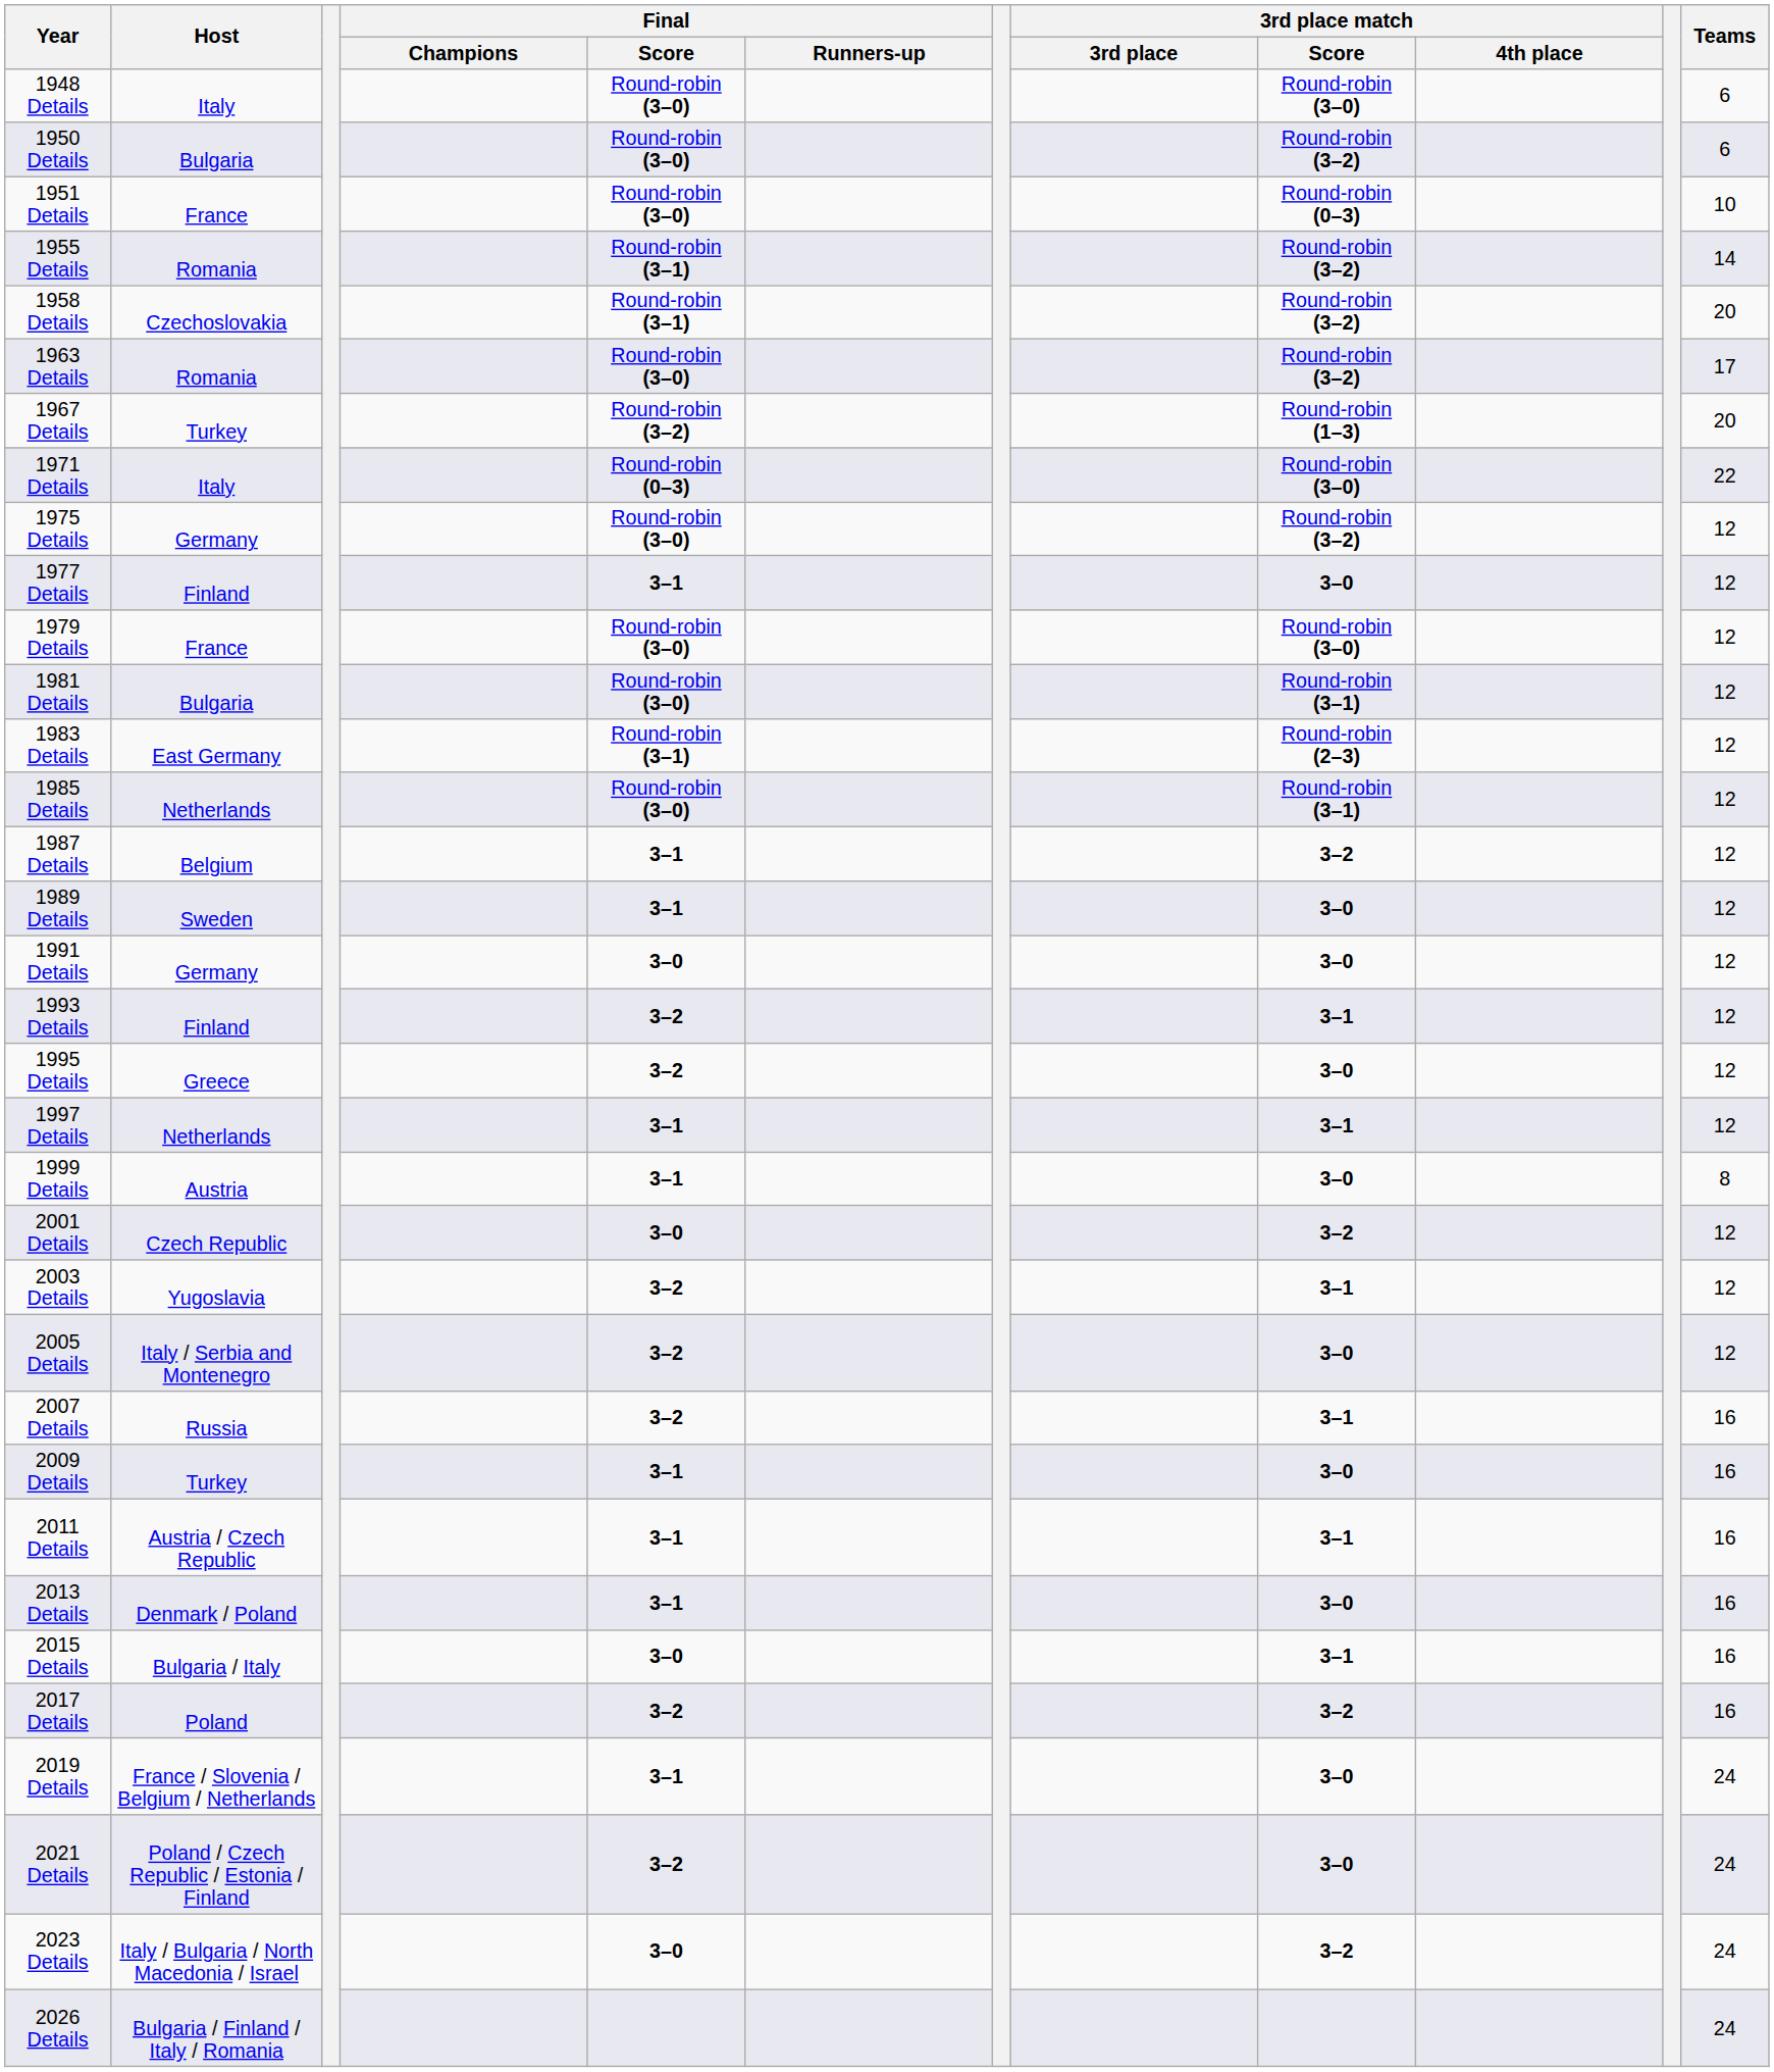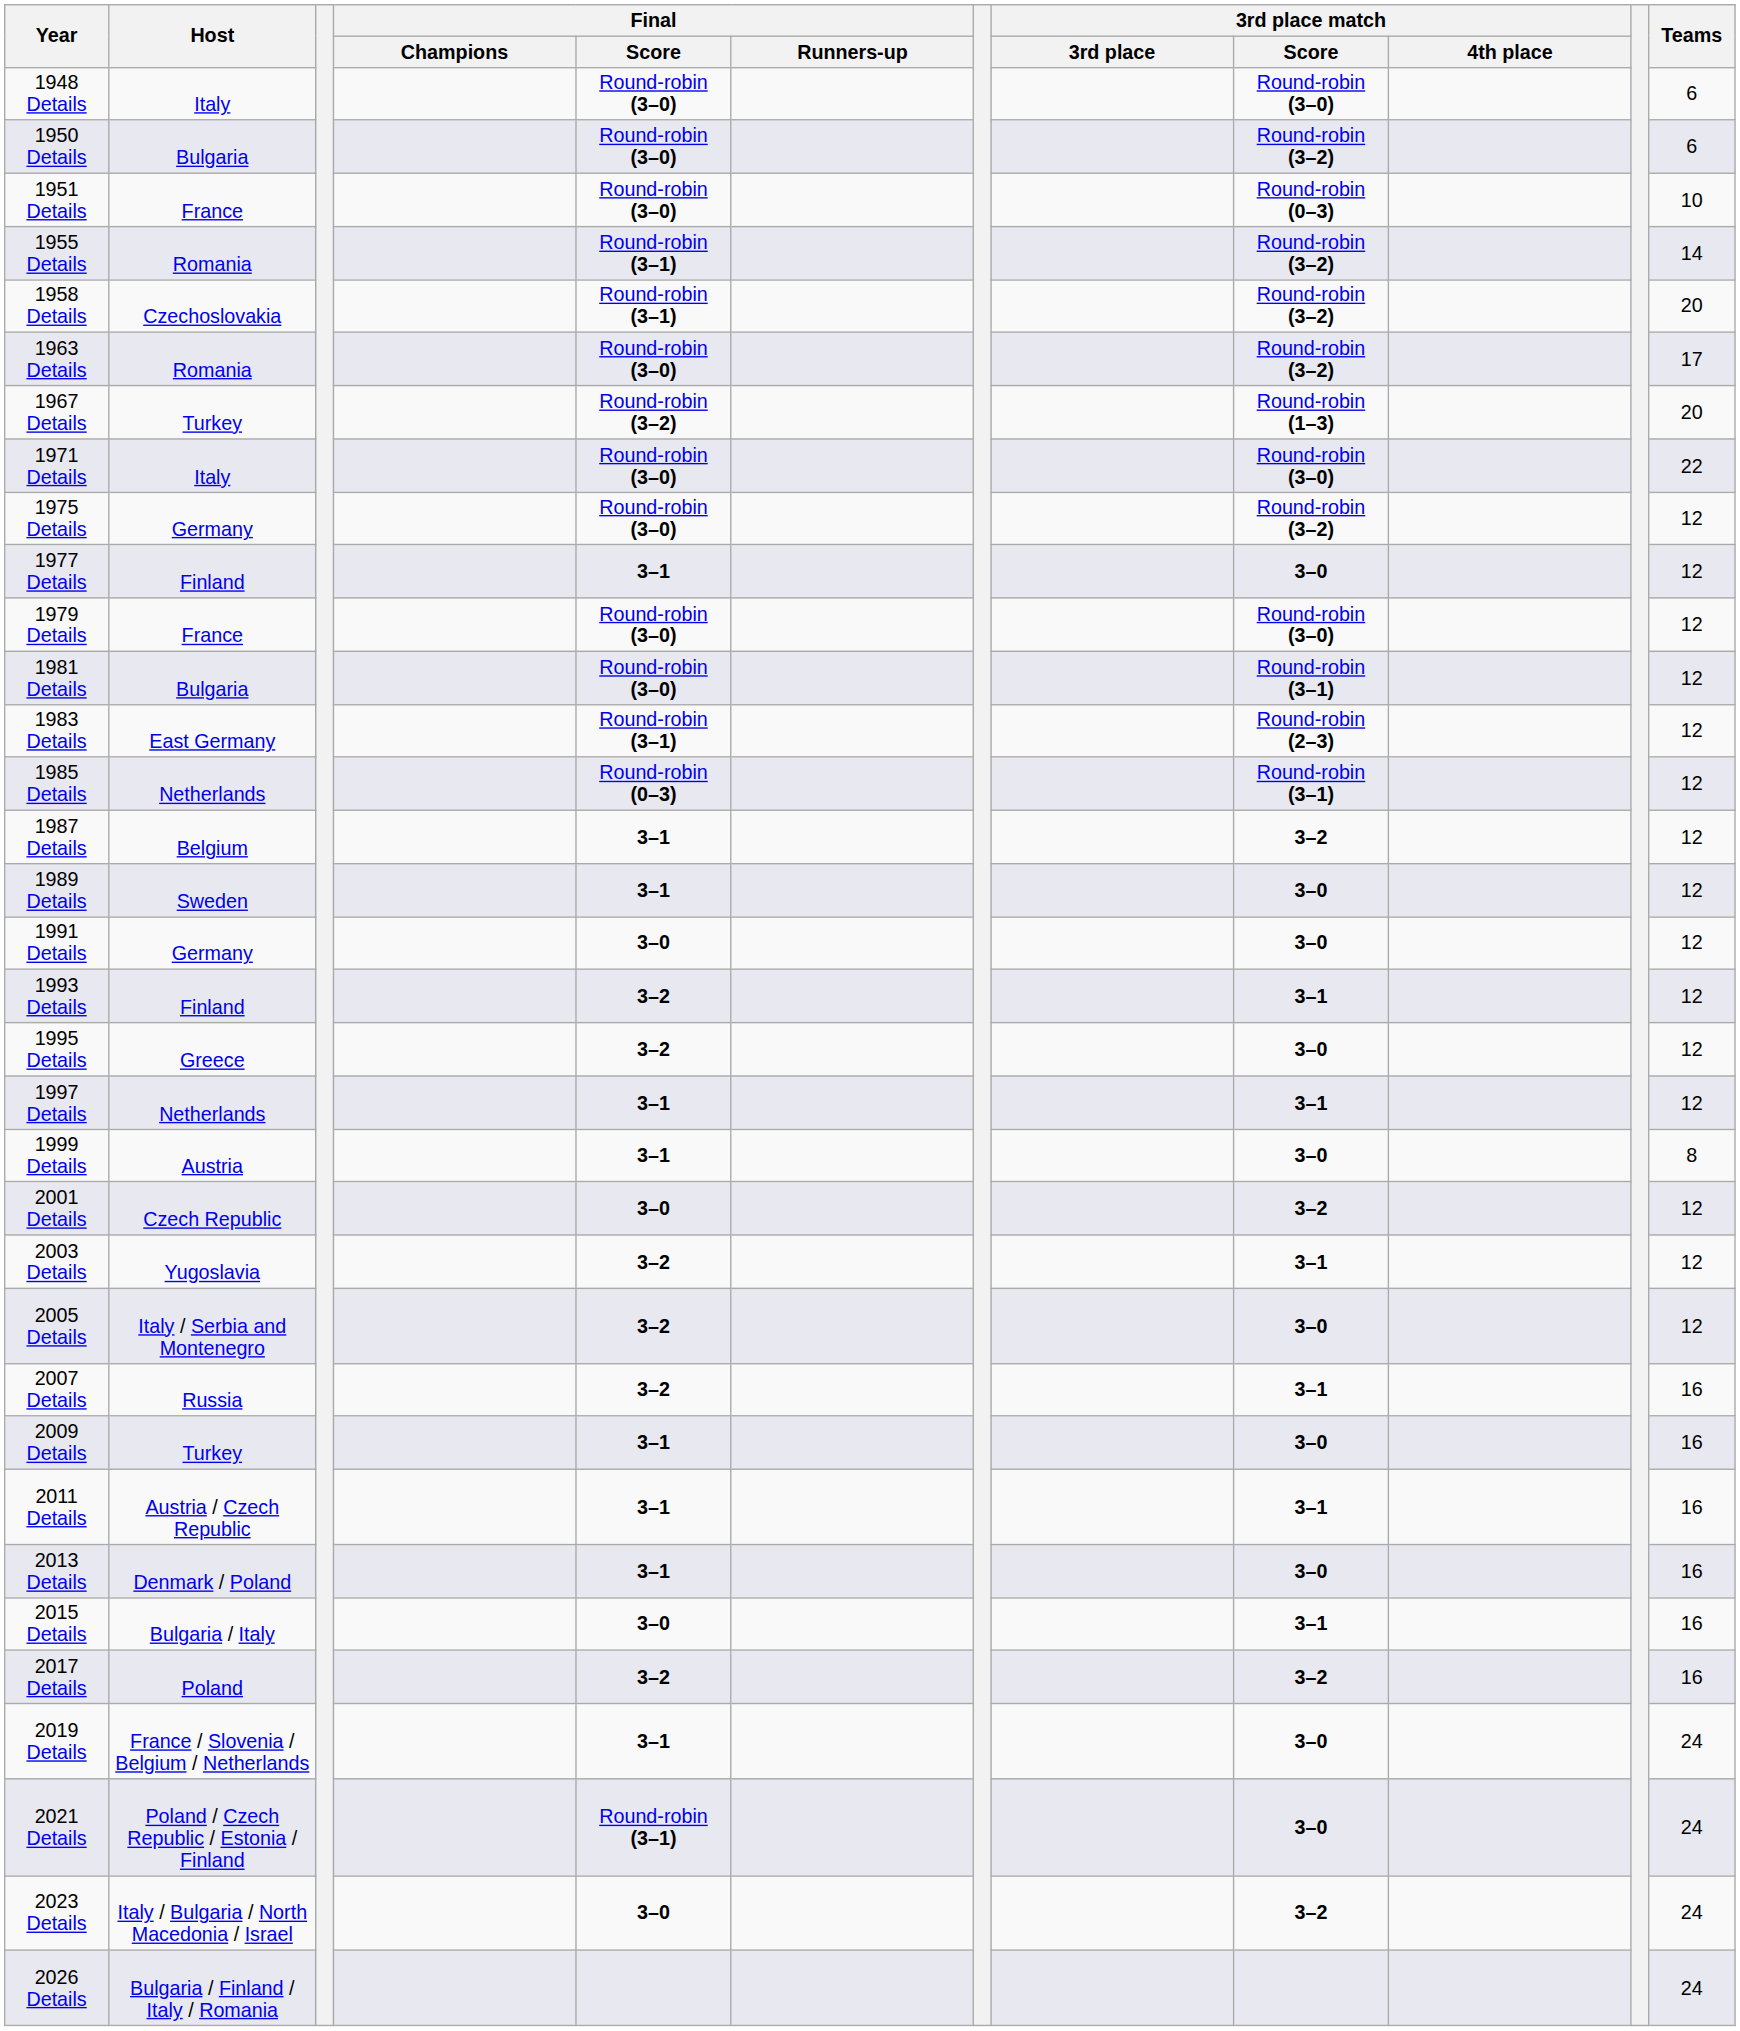1971 Details | Final / Score: Round-robin (0–3) -> Round-robin (3–0)
1985 Details | Final / Score: Round-robin (3–0) -> Round-robin (0–3)
2021 Details | Final / Score: 3–2 -> Round-robin (3–1)
